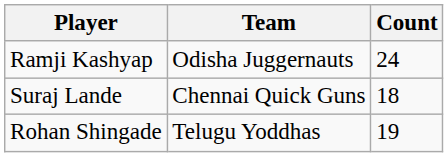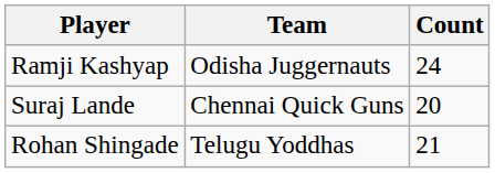Suraj Lande | Count: 18 -> 20
Rohan Shingade | Count: 19 -> 21
